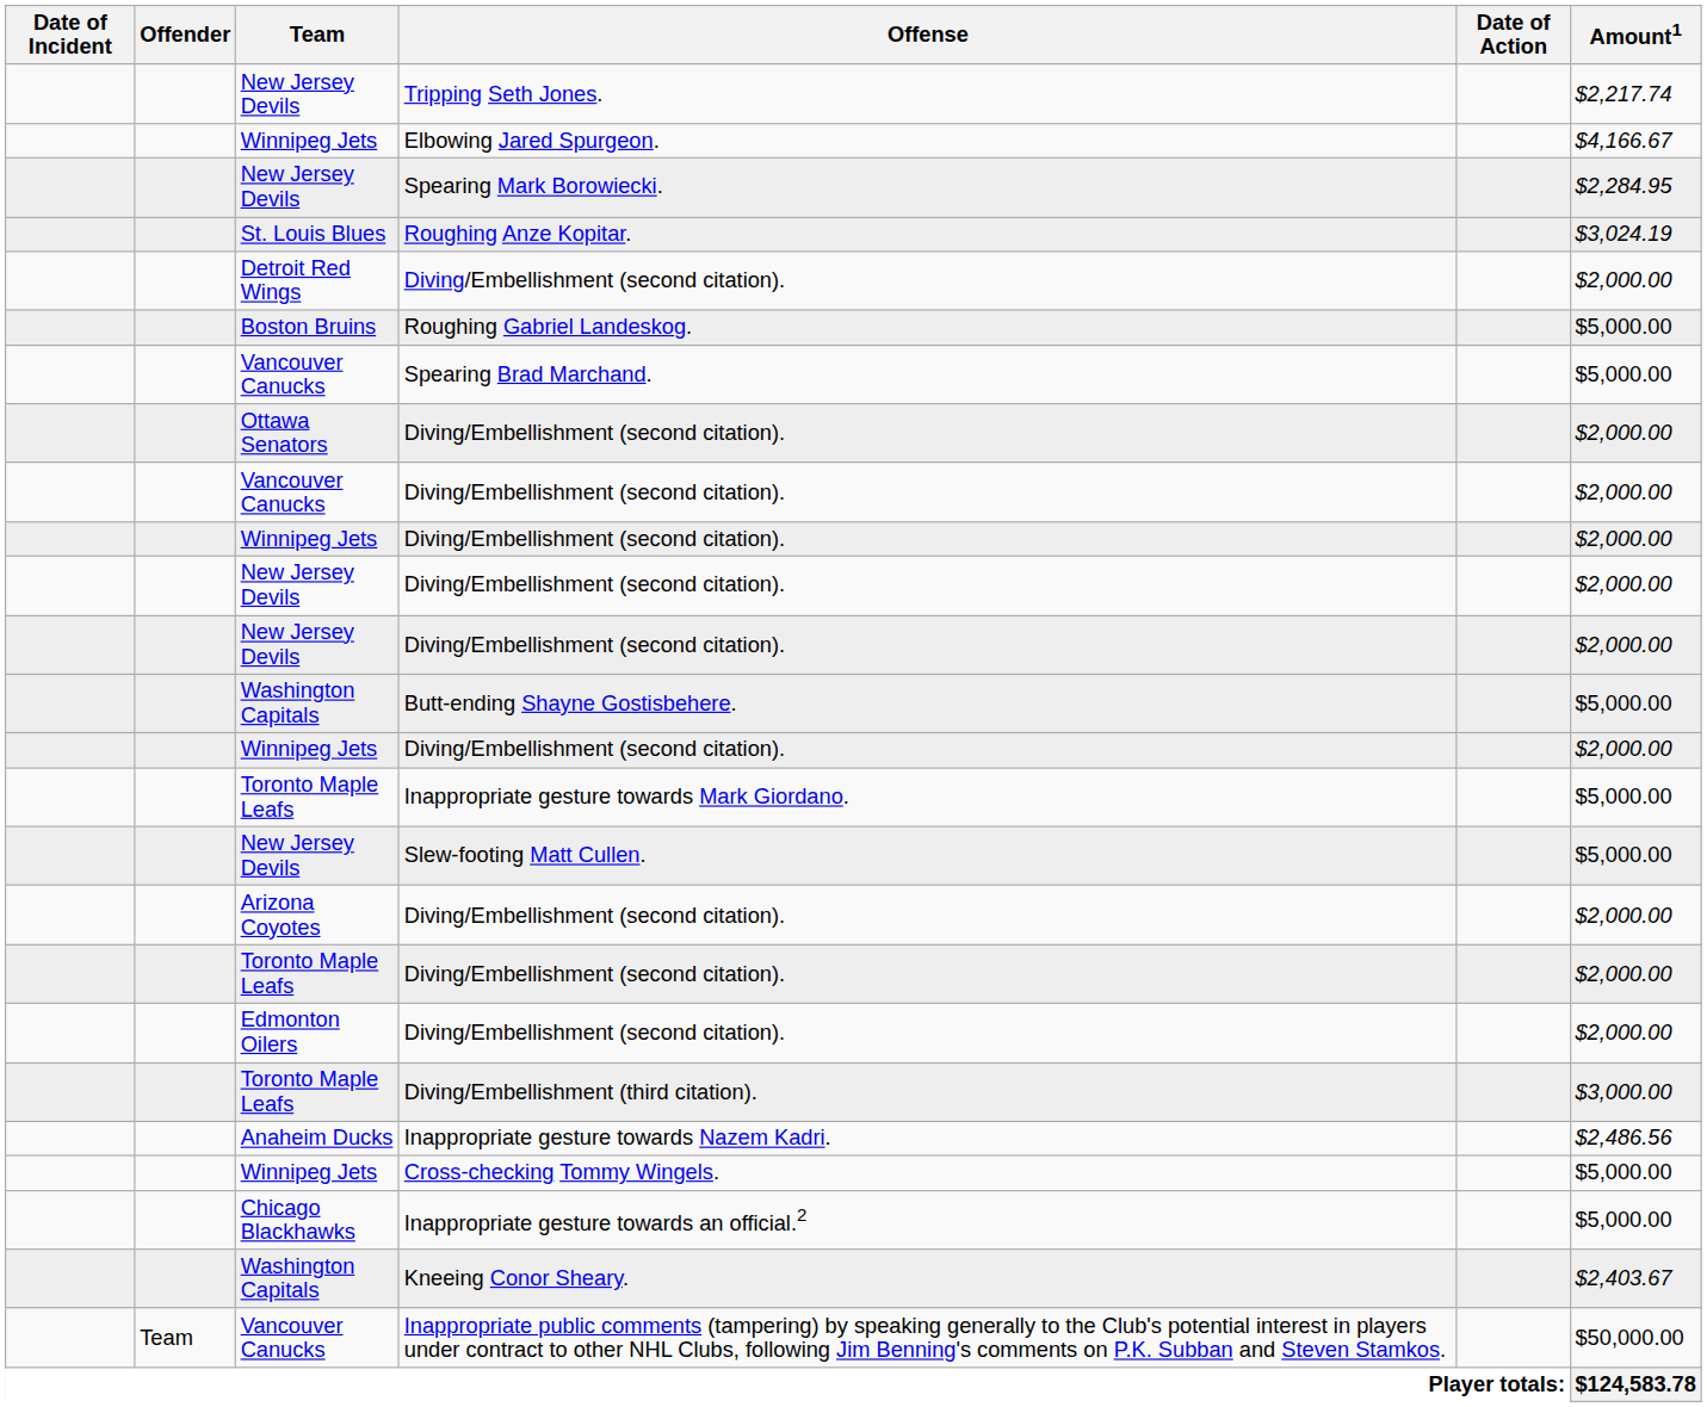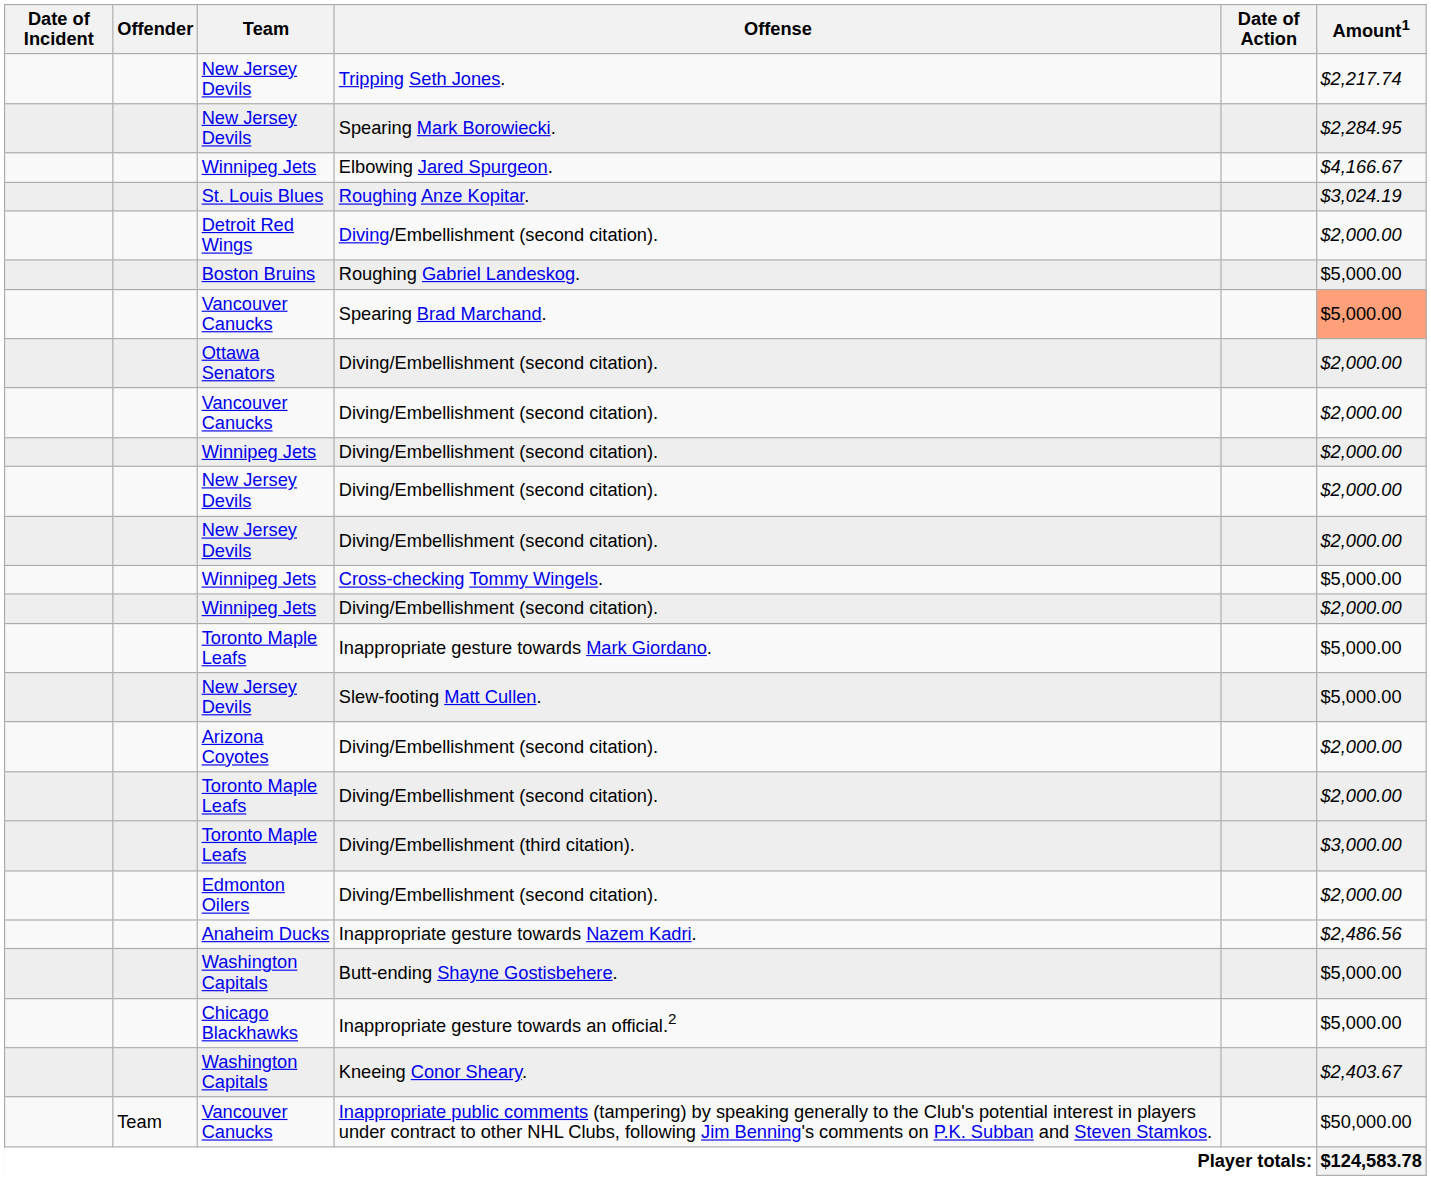rows swapped: Spearing Mark Borowiecki. <-> Elbowing Jared Spurgeon.
Spearing Brad Marchand. | Amount1: no background -> lightsalmon background
rows swapped: Cross-checking Tommy Wingels. <-> Butt-ending Shayne Gostisbehere.
rows swapped: Edmonton Oilers / Diving/Embellishment (second citation). <-> Diving/Embellishment (third citation).
